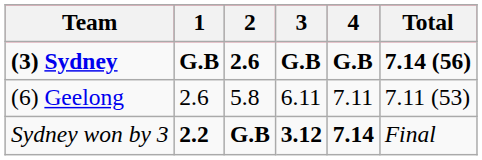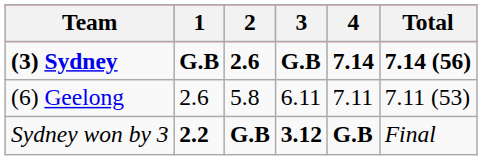(3) Sydney | 4: G.B -> 7.14
Sydney won by 3 | 4: 7.14 -> G.B
